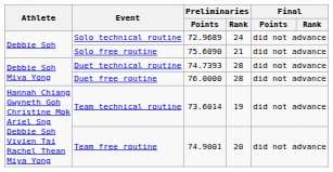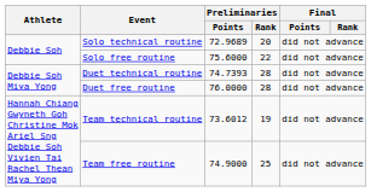Solo technical routine | Preliminaries / Rank: 24 -> 20
Solo free routine | Preliminaries / Points: 75.6090 -> 75.6000
Solo free routine | Preliminaries / Rank: 21 -> 22
Team technical routine | Preliminaries / Points: 73.6014 -> 73.6012
Team free routine | Preliminaries / Points: 74.9001 -> 74.9000
Team free routine | Preliminaries / Rank: 20 -> 25
